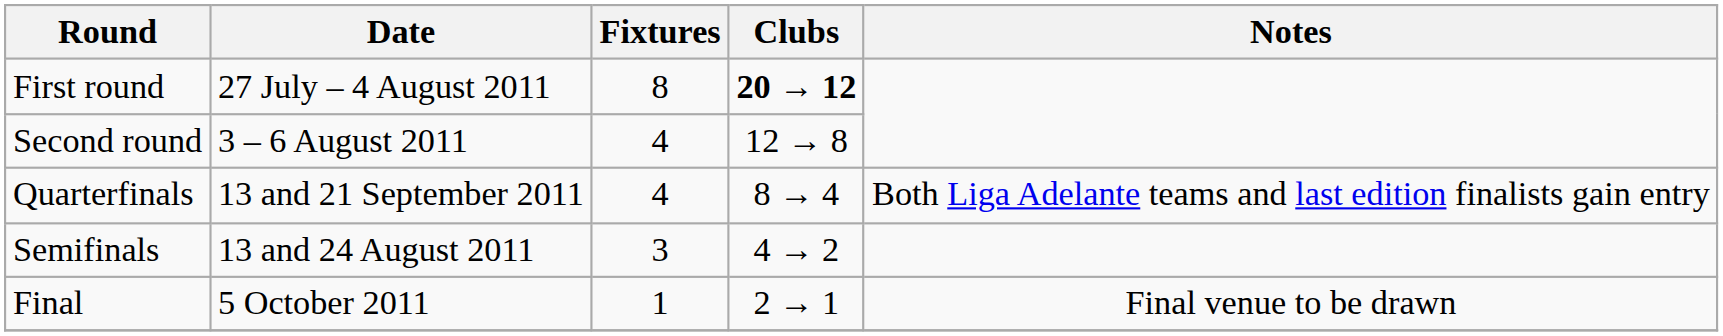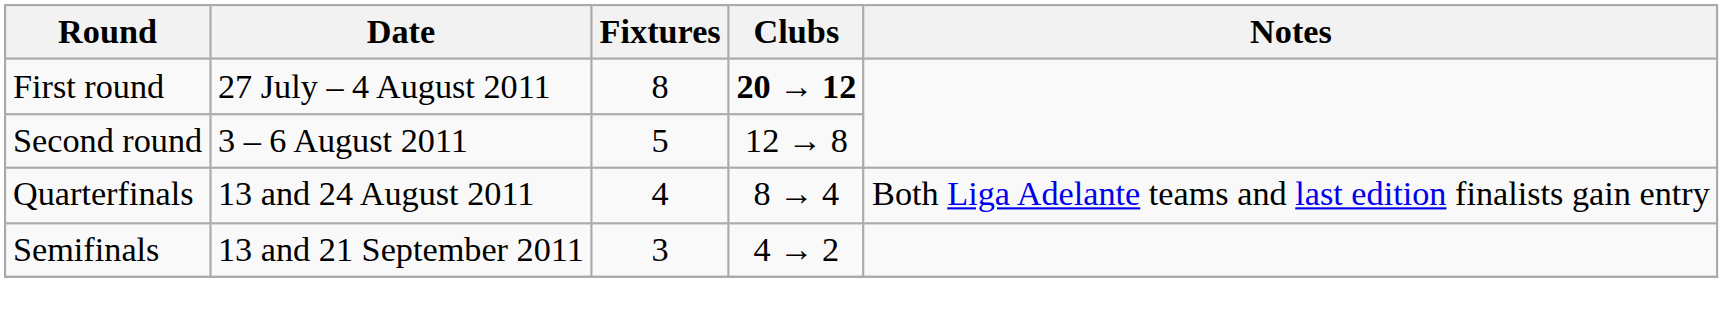Second round | Fixtures: 4 -> 5
Quarterfinals | Date: 13 and 21 September 2011 -> 13 and 24 August 2011
Semifinals | Date: 13 and 24 August 2011 -> 13 and 21 September 2011
- row: Final | 5 October 2011 | 1 | 2 → 1 | Final venue to be drawn
